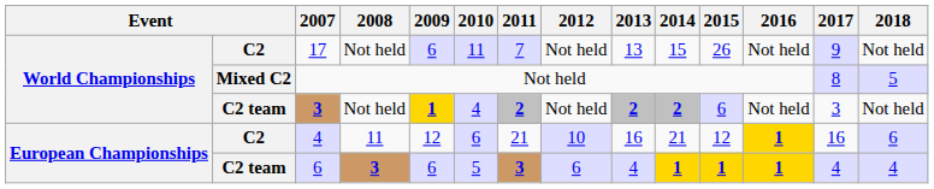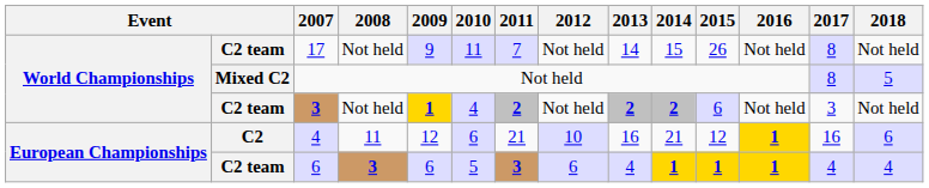17 | column 2: C2 -> C2 team
17 | 2009: 6 -> 9
17 | 2013: 13 -> 14
17 | 2017: 9 -> 8
